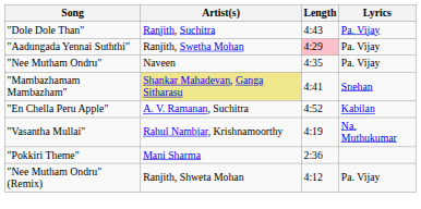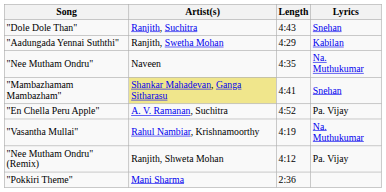"Dole Dole Than" | Lyrics: Pa. Vijay -> Snehan
"Aadungada Yennai Suththi" | Length: pink background -> no background
"Aadungada Yennai Suththi" | Lyrics: Pa. Vijay -> Kabilan
"Nee Mutham Ondru" | Lyrics: Pa. Vijay -> Na. Muthukumar
"En Chella Peru Apple" | Lyrics: Kabilan -> Pa. Vijay
rows swapped: "Nee Mutham Ondru" (Remix) <-> "Pokkiri Theme"
